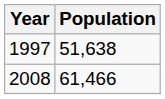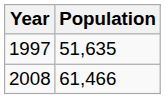1997 | Population: 51,638 -> 51,635
